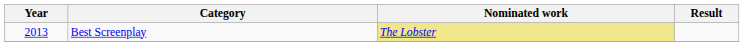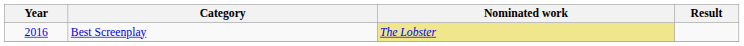Best Screenplay | Year: 2013 -> 2016
